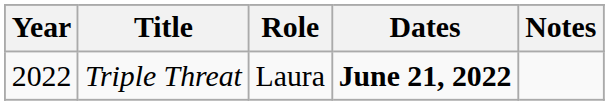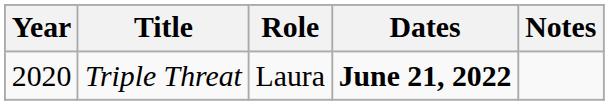Triple Threat | Year: 2022 -> 2020
